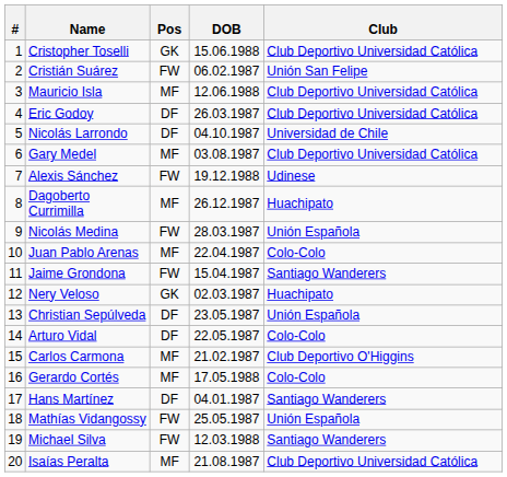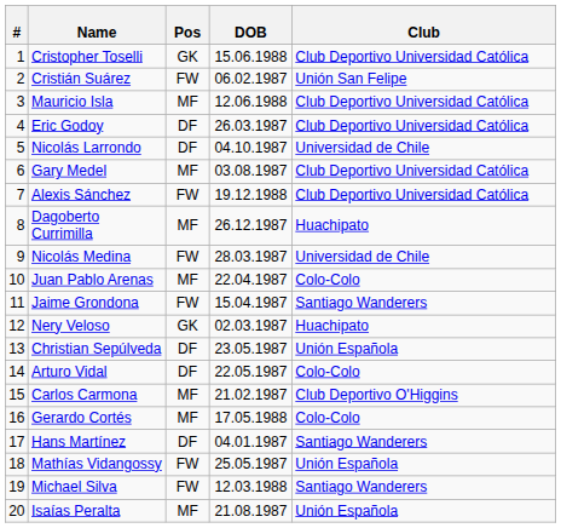Alexis Sánchez | Club: Udinese -> Club Deportivo Universidad Católica
Nicolás Medina | Club: Unión Española -> Universidad de Chile
Isaías Peralta | Club: Club Deportivo Universidad Católica -> Unión Española
